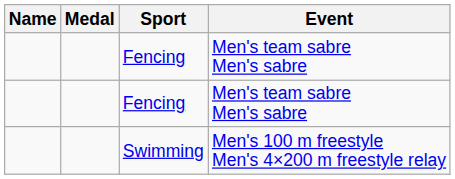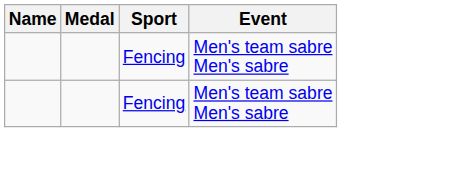- row: Swimming | Men's 100 m freestyle Men's 4×200 m freestyle relay
